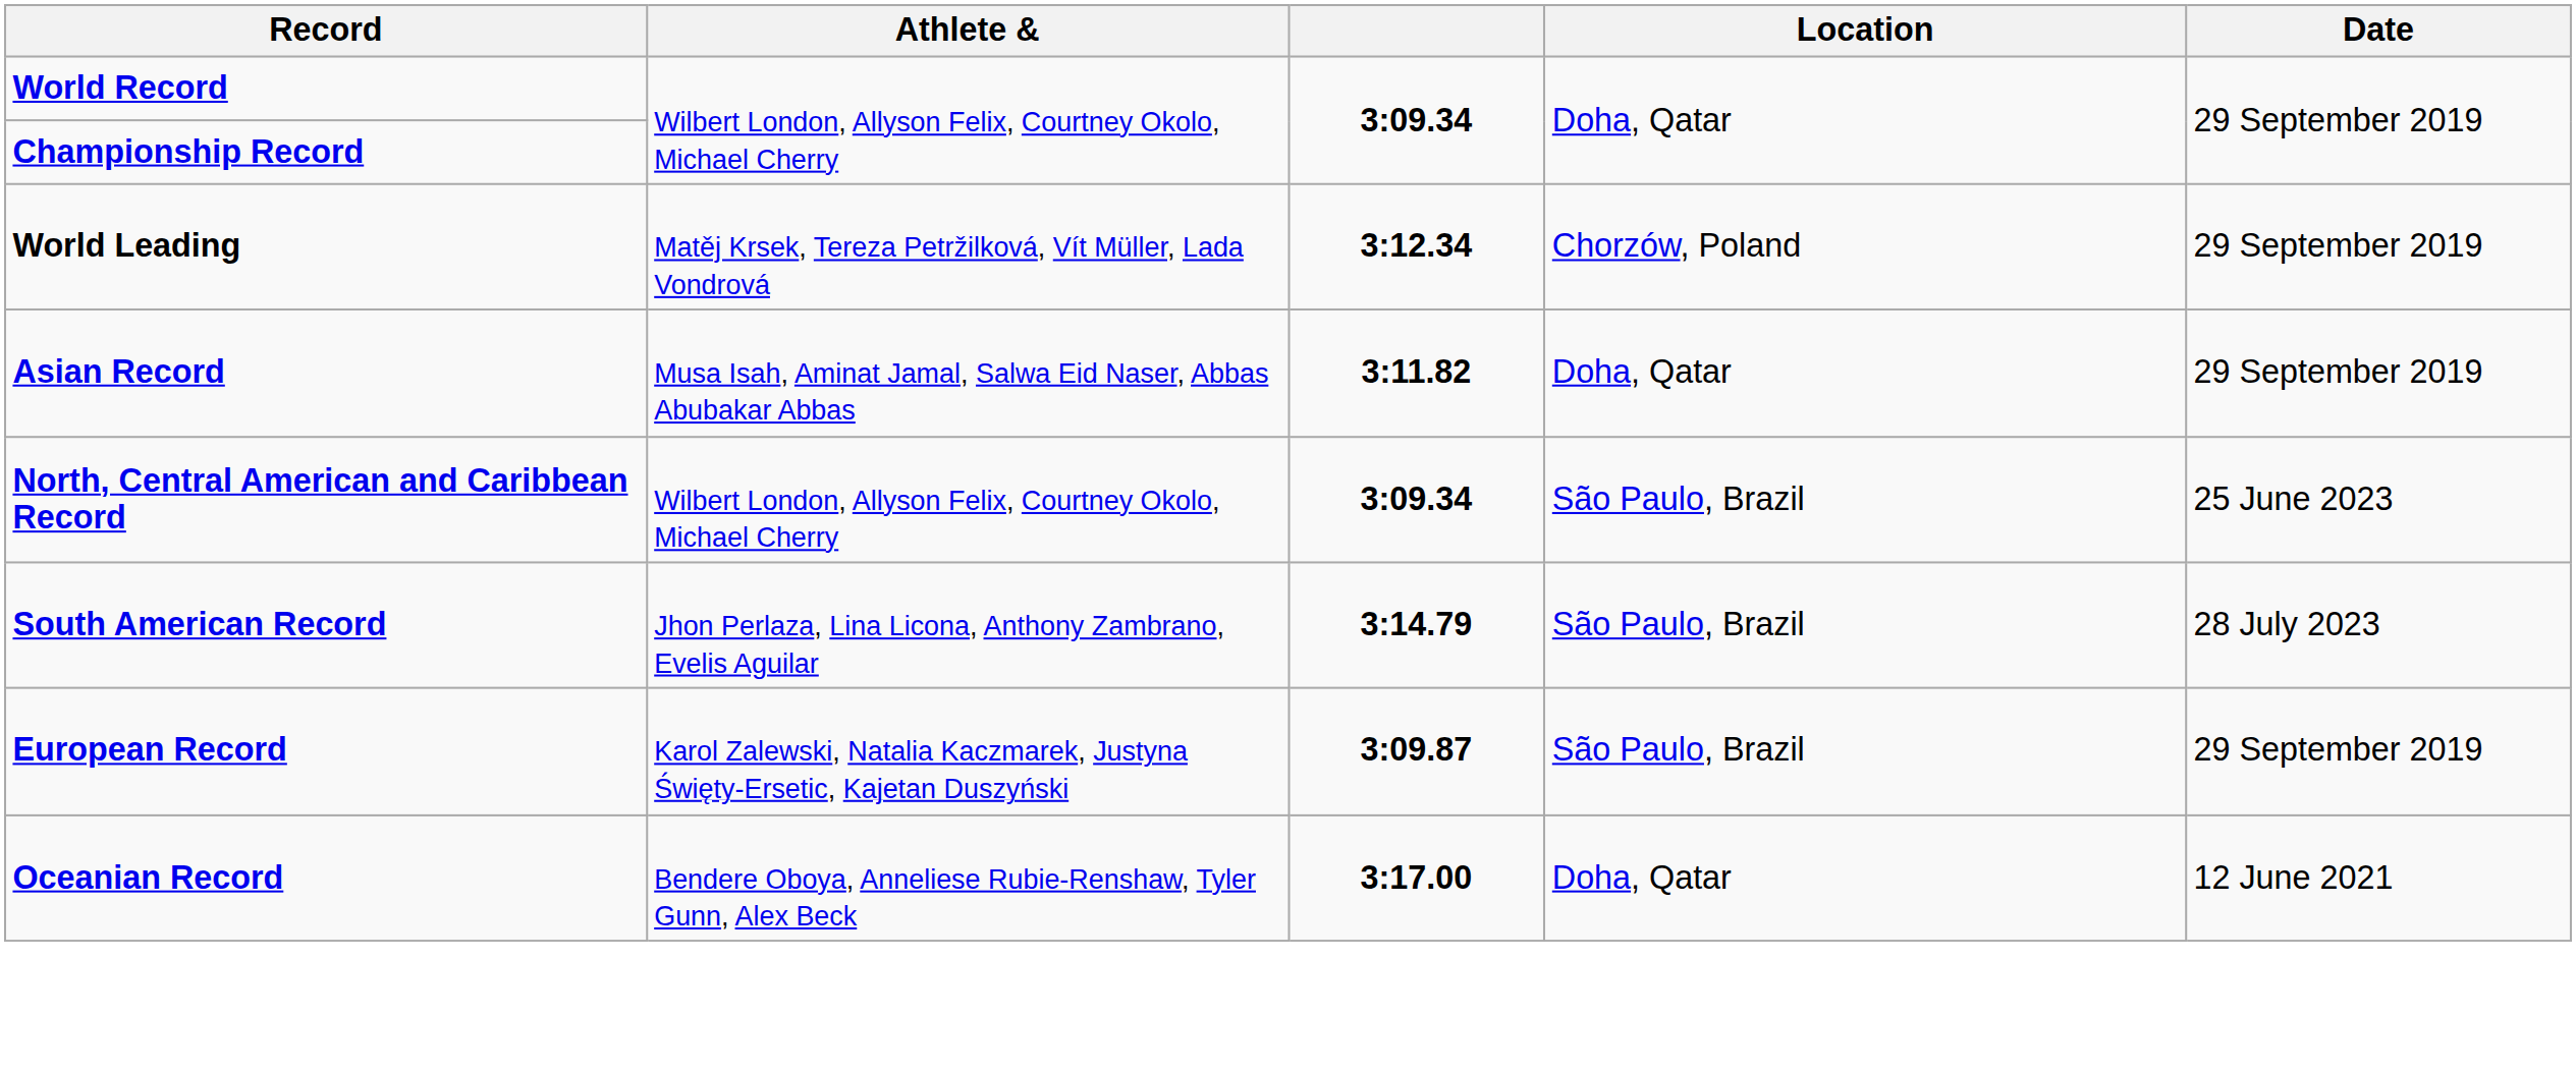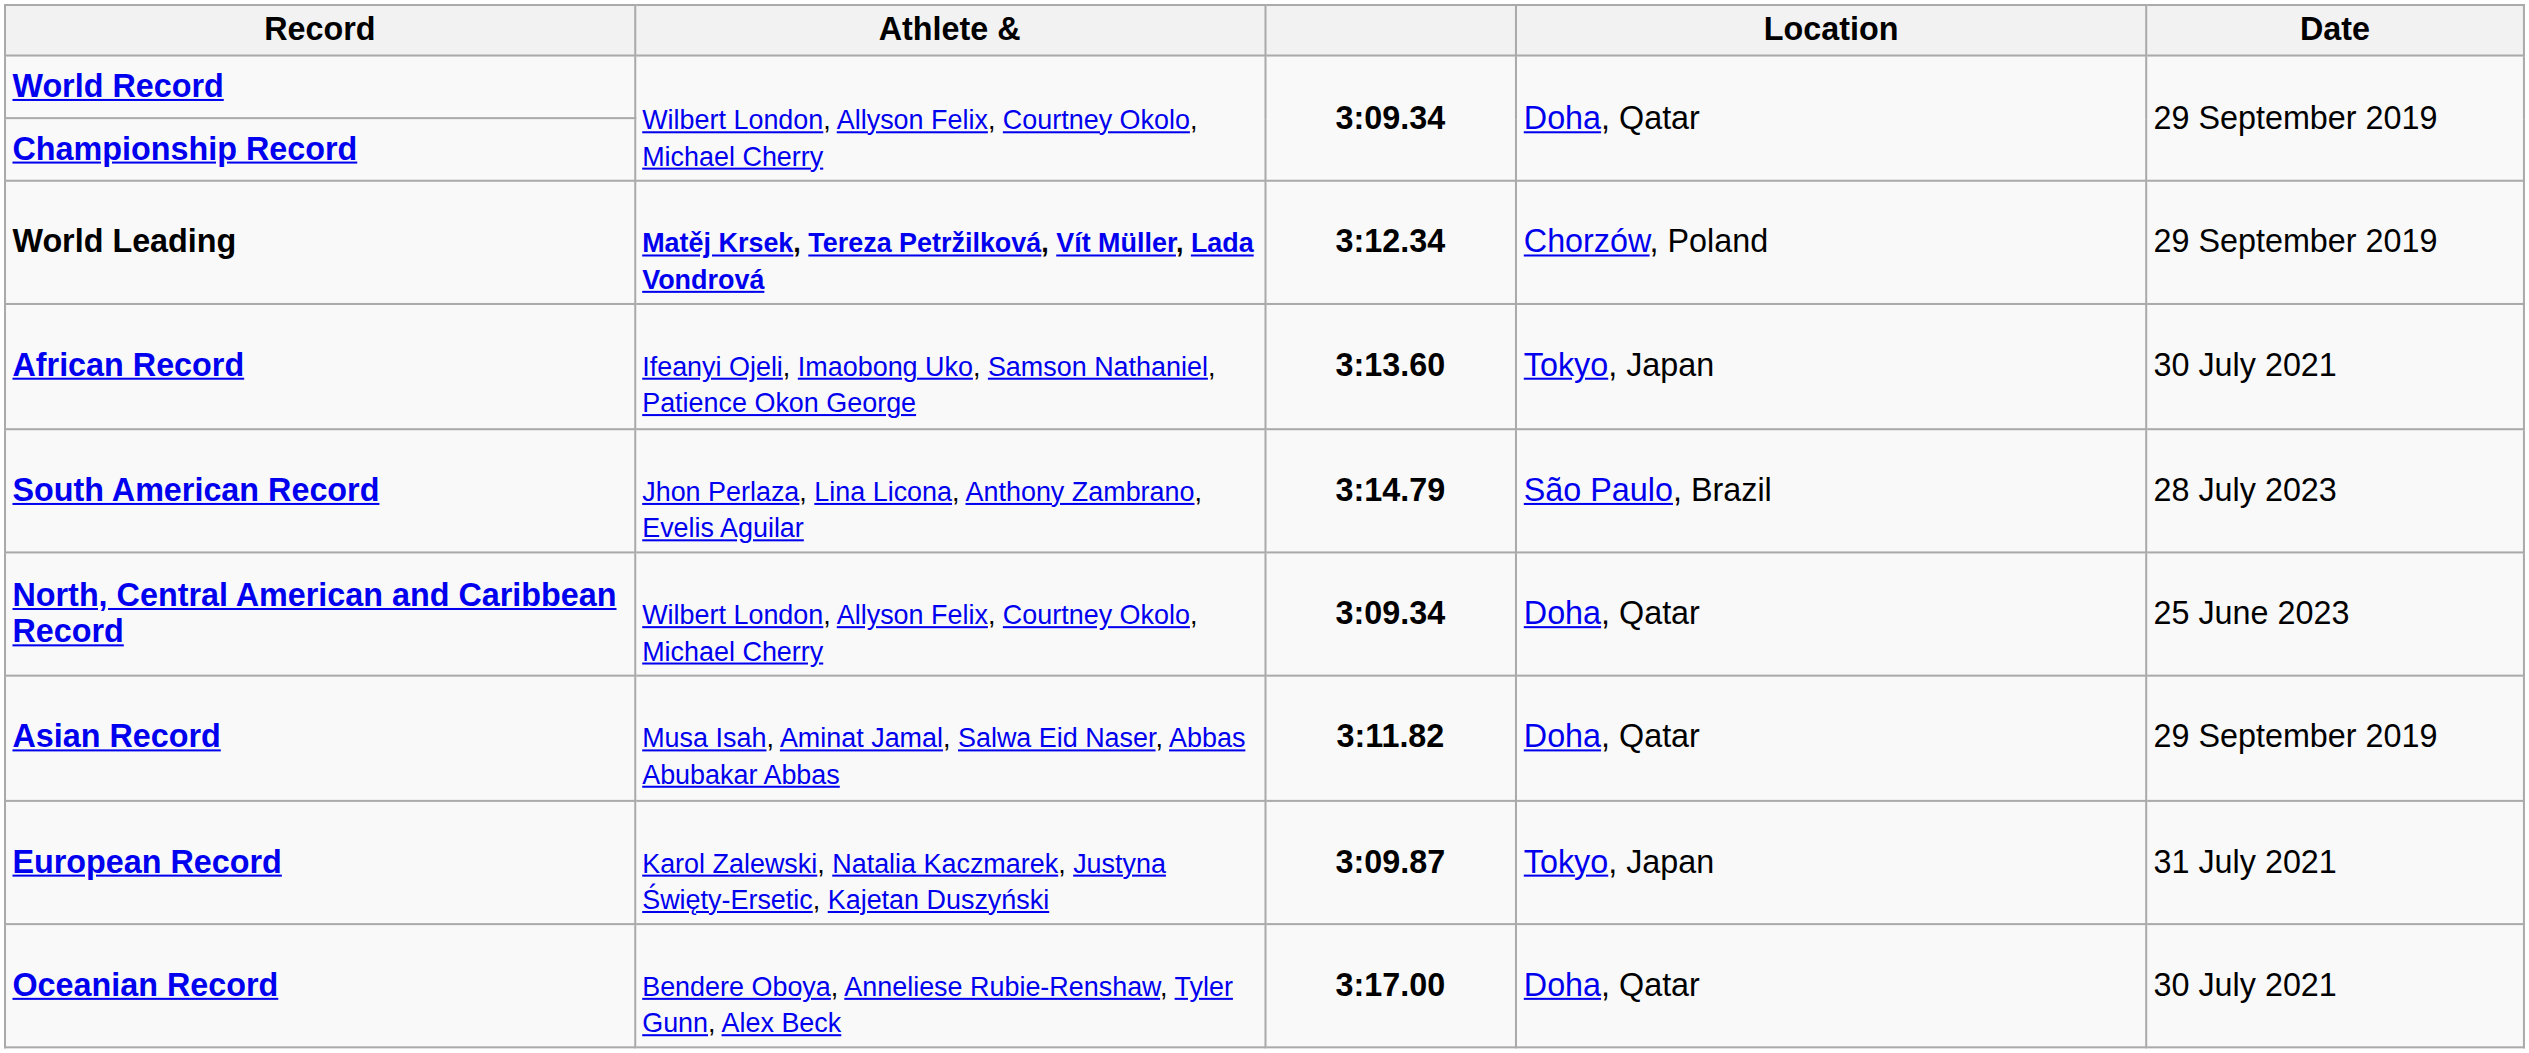World Leading | Athlete &: normal -> bold
+ row: African Record | Ifeanyi Ojeli, Imaobong Uko, Samson Nathaniel, Patience Okon George | 3:13.60 | Tokyo, Japan | 30 July 2021
rows swapped: Asian Record <-> South American Record
North, Central American and Caribbean Record | Location: São Paulo, Brazil -> Doha, Qatar
European Record | Location: São Paulo, Brazil -> Tokyo, Japan
European Record | Date: 29 September 2019 -> 31 July 2021
Oceanian Record | Date: 12 June 2021 -> 30 July 2021
